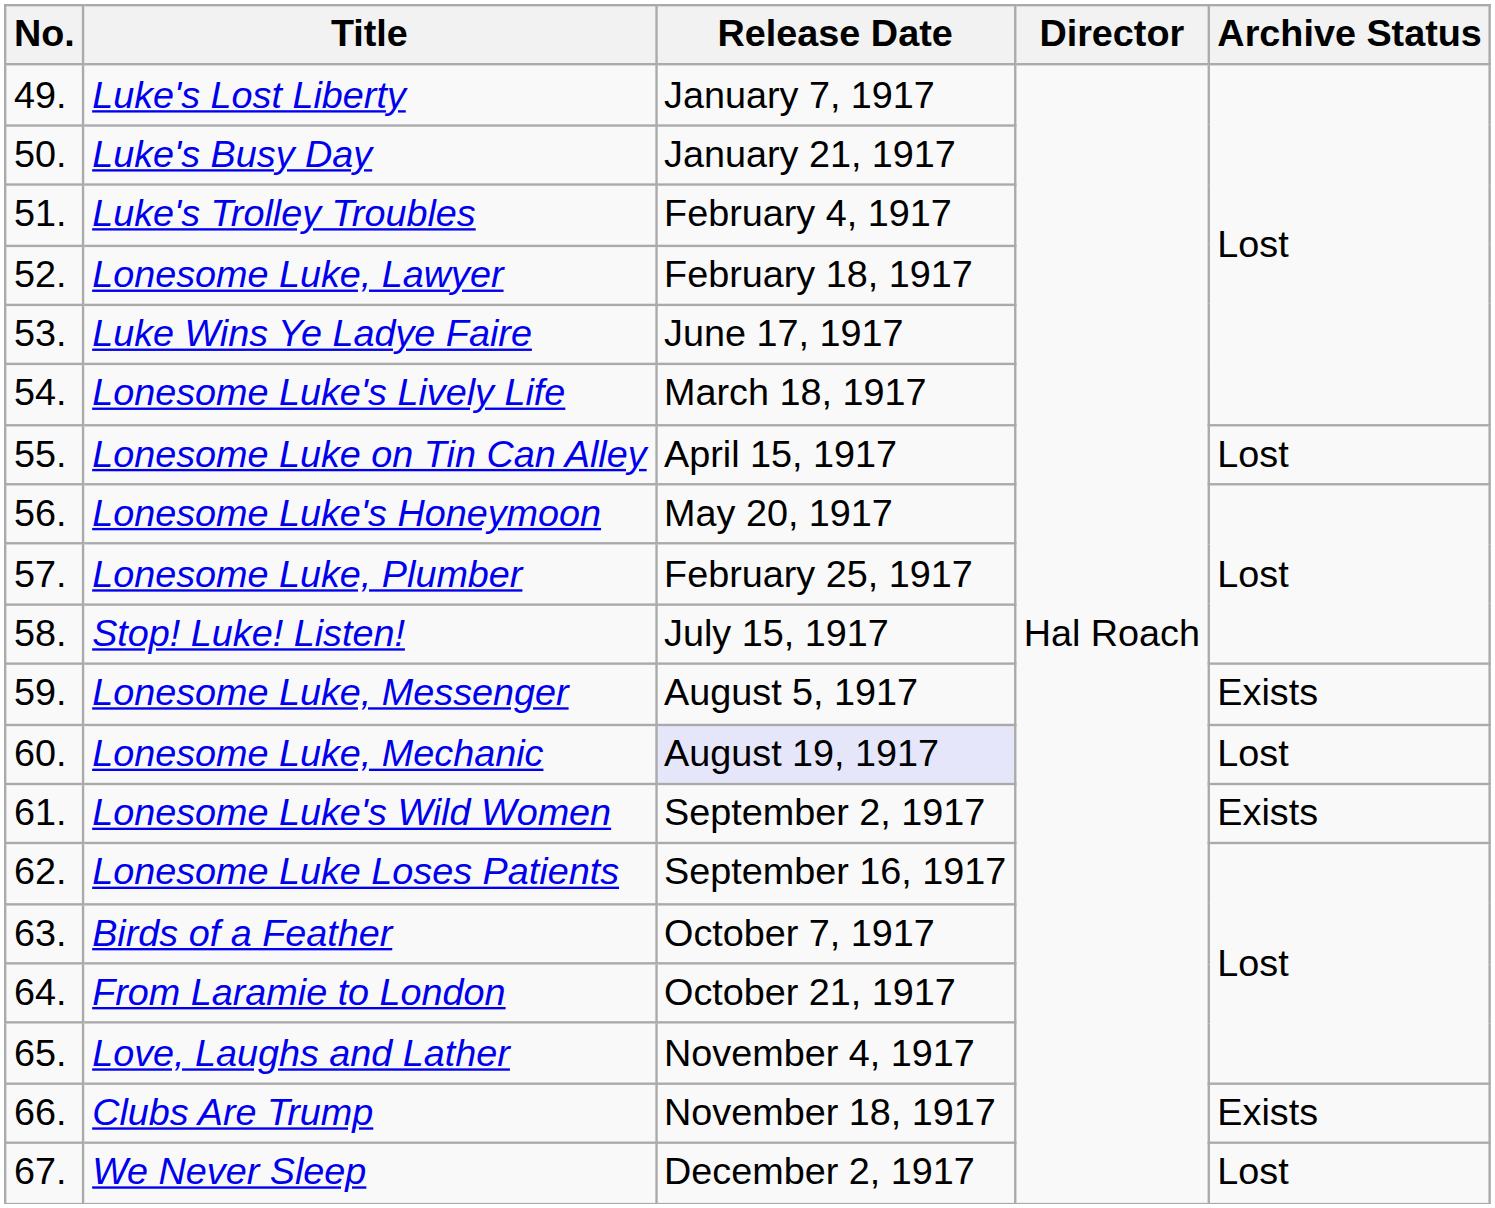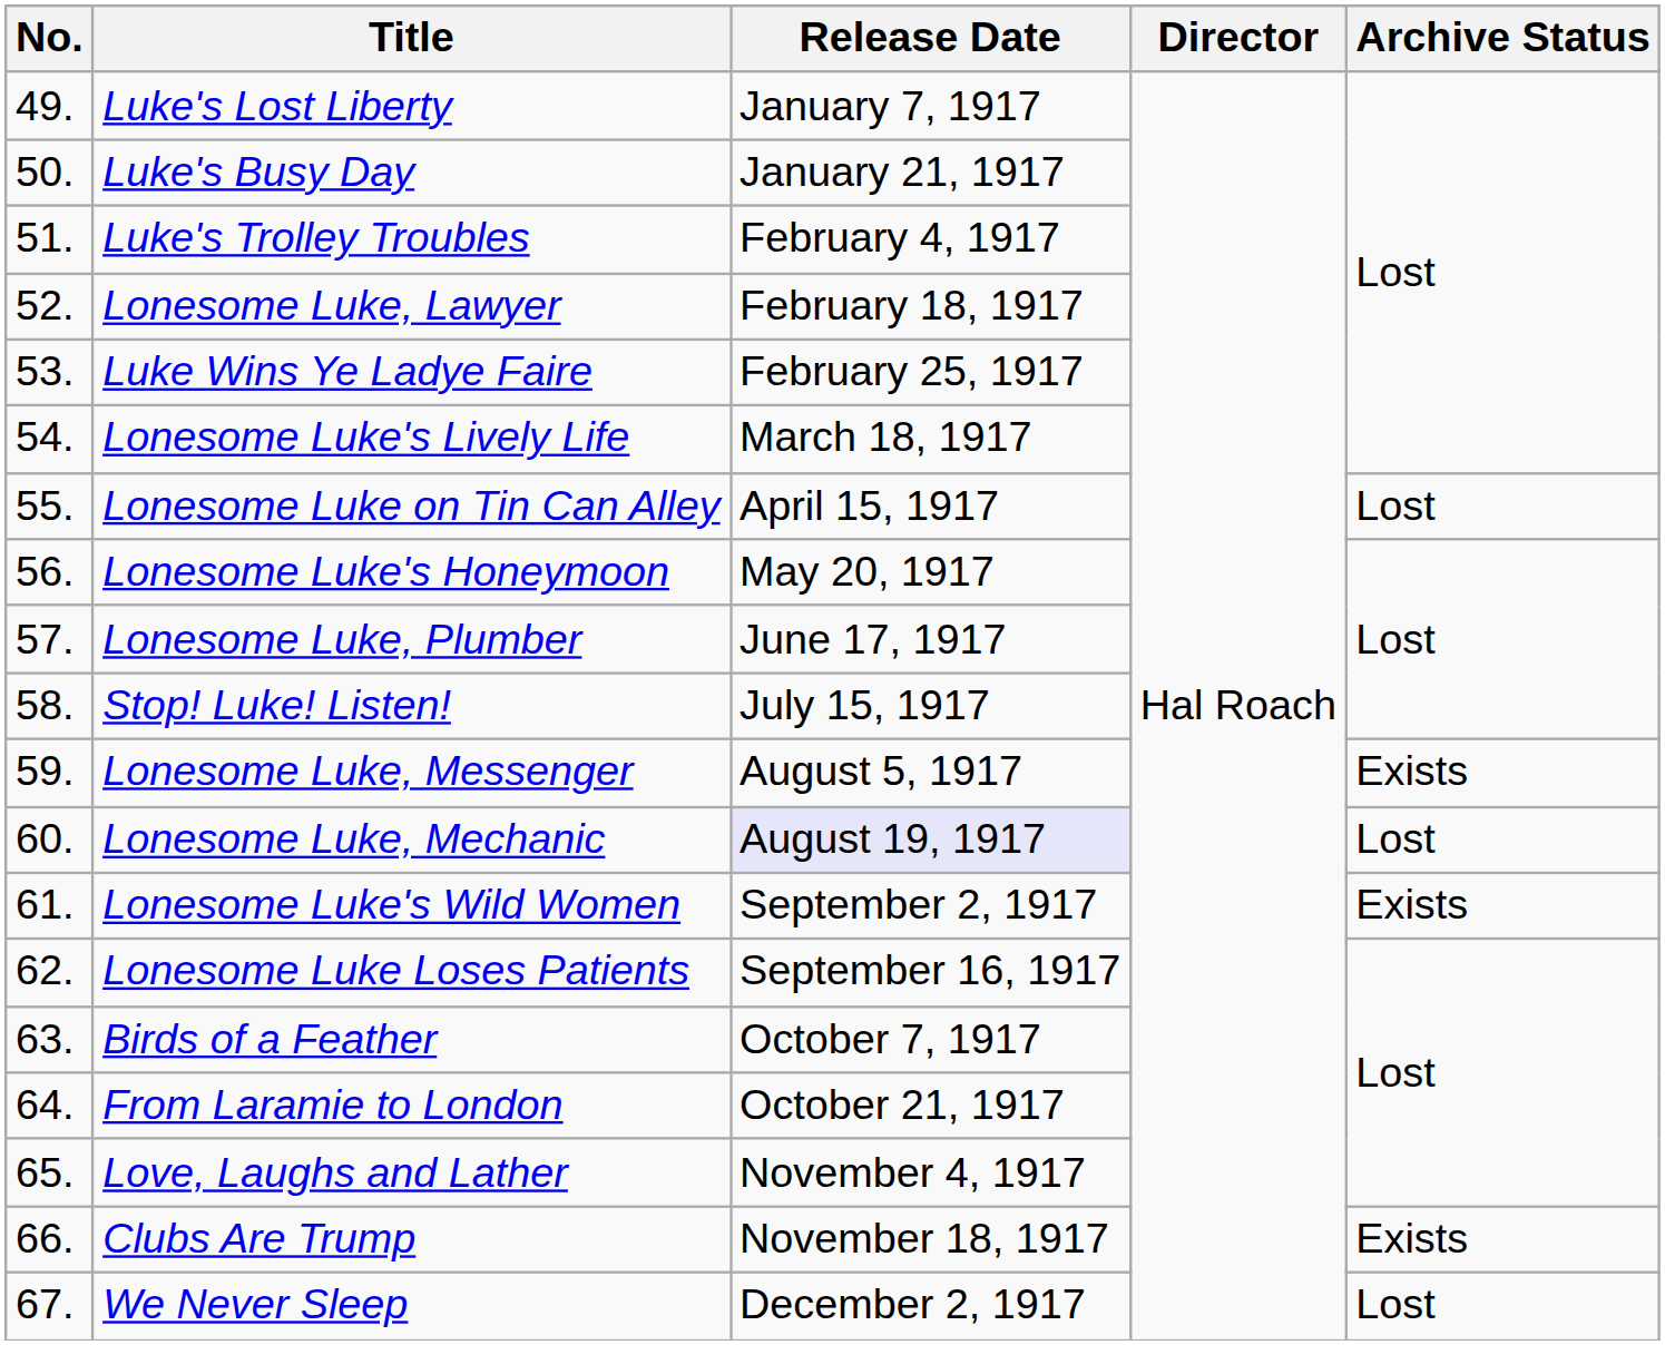Luke Wins Ye Ladye Faire | Release Date: June 17, 1917 -> February 25, 1917
Lonesome Luke, Plumber | Release Date: February 25, 1917 -> June 17, 1917
